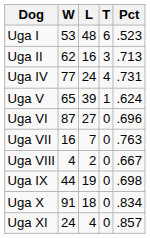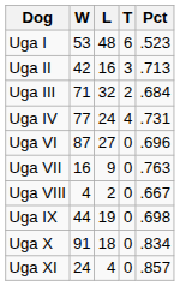Uga II | W: 62 -> 42
+ row: Uga III | 71 | 32 | 2 | .684
- row: Uga V | 65 | 39 | 1 | .624
Uga VII | L: 7 -> 9
